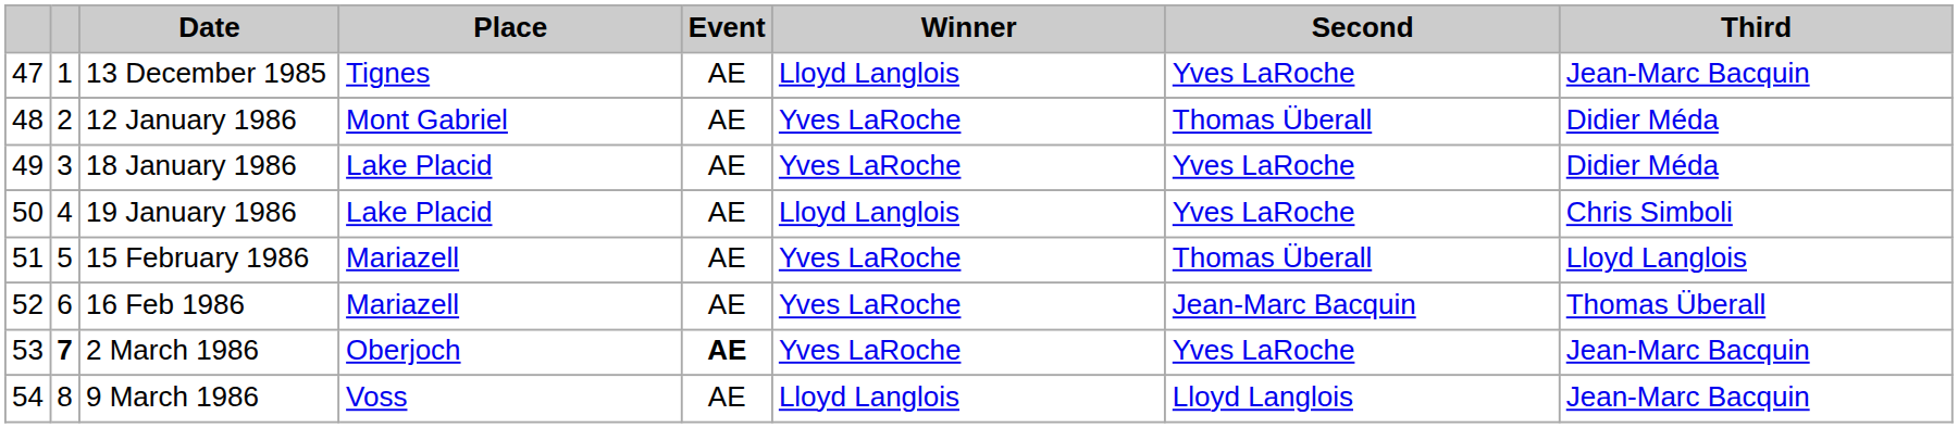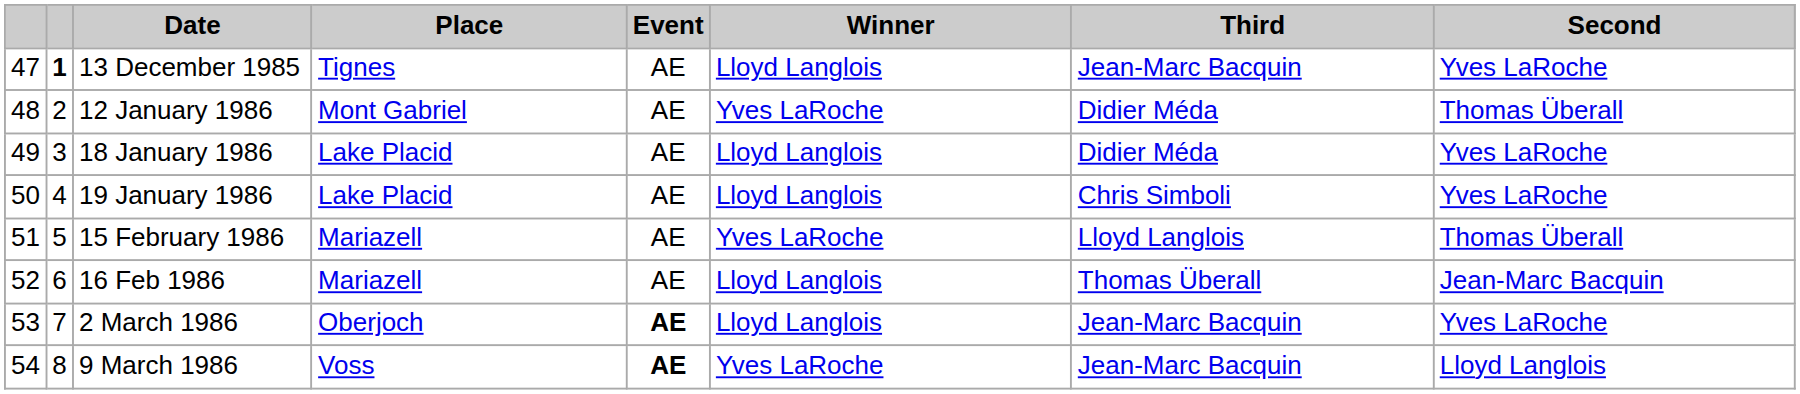columns swapped: Second <-> Third
13 December 1985 | column 2: normal -> bold
18 January 1986 | Winner: Yves LaRoche -> Lloyd Langlois
16 Feb 1986 | Winner: Yves LaRoche -> Lloyd Langlois
2 March 1986 | column 2: bold -> normal
2 March 1986 | Winner: Yves LaRoche -> Lloyd Langlois
9 March 1986 | Event: normal -> bold
9 March 1986 | Winner: Lloyd Langlois -> Yves LaRoche
